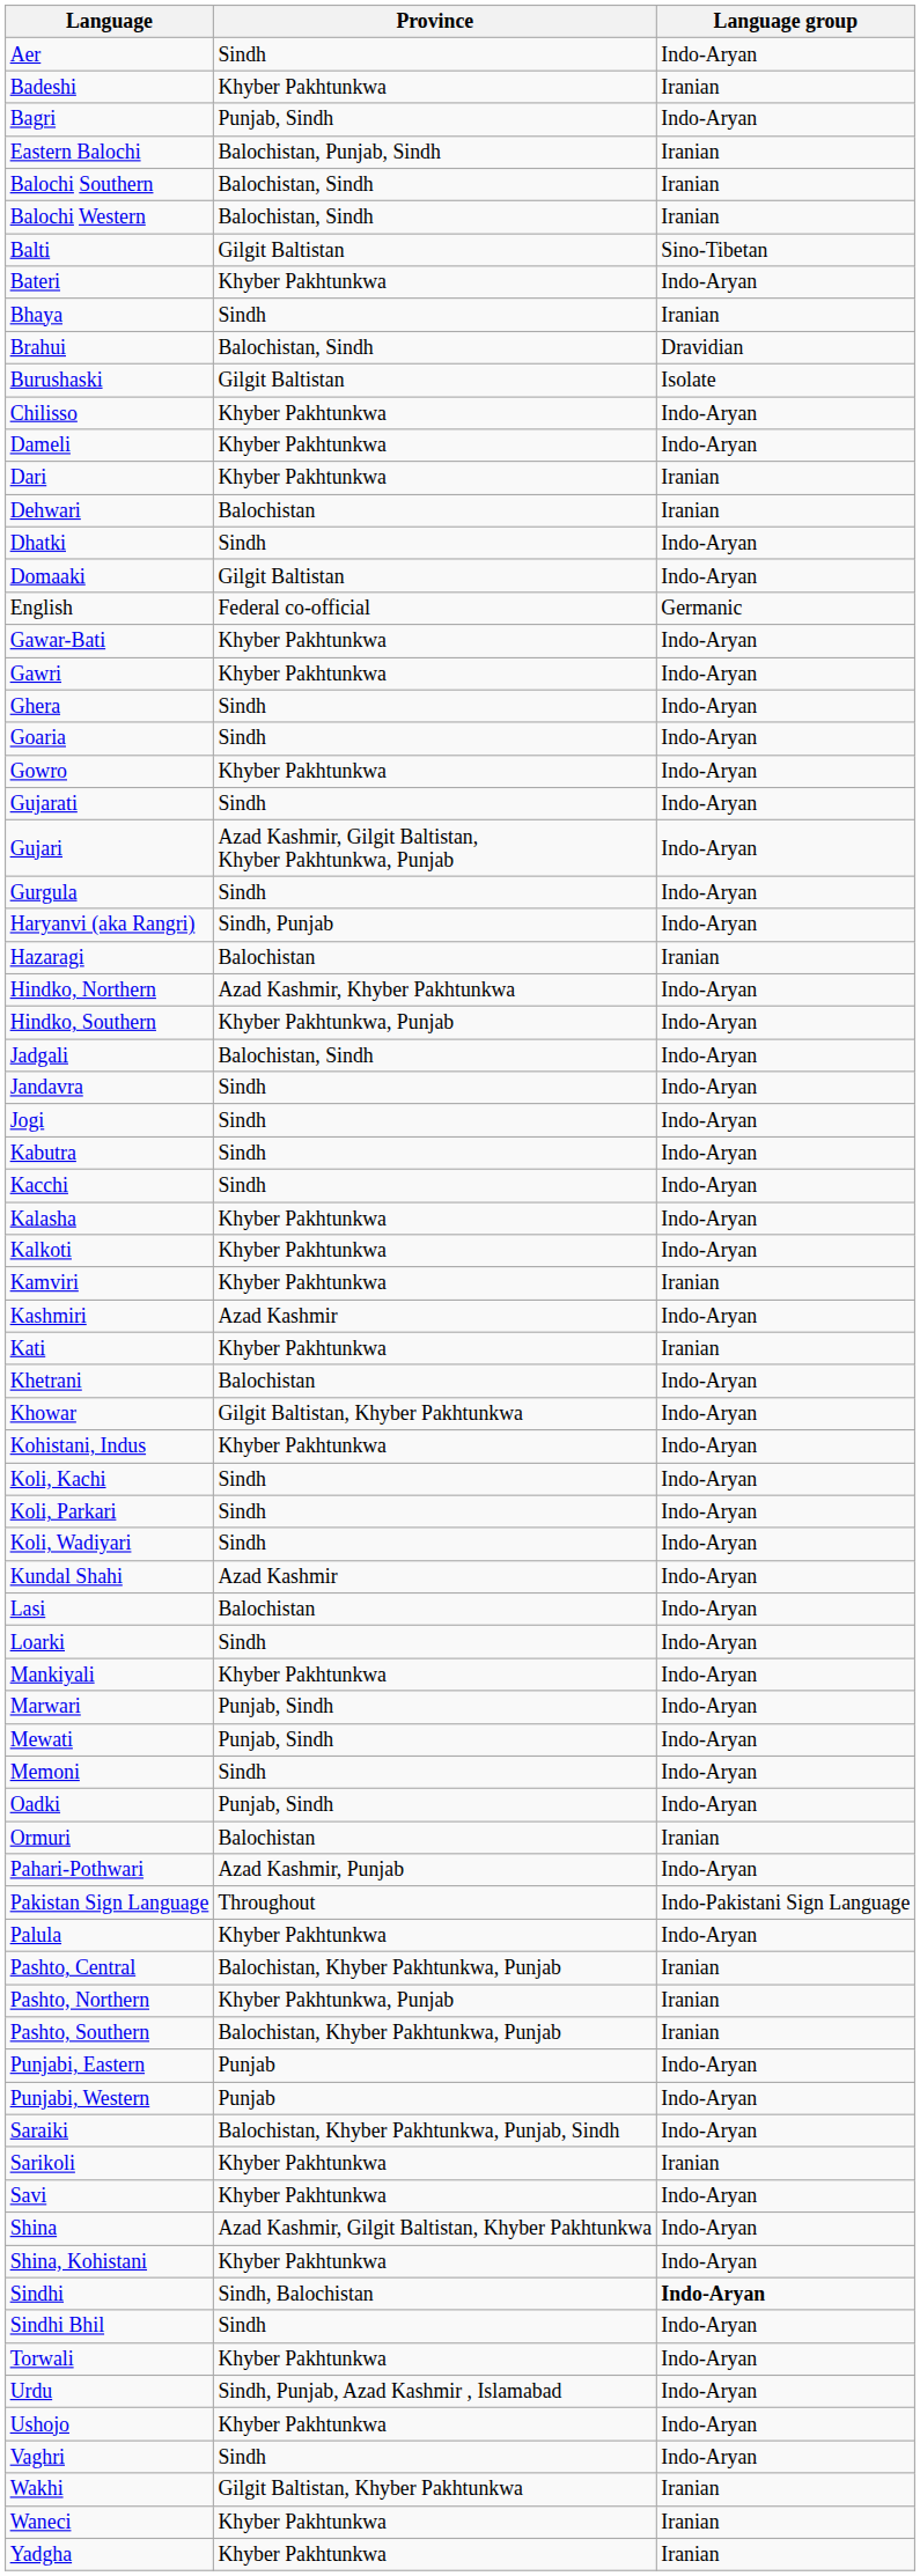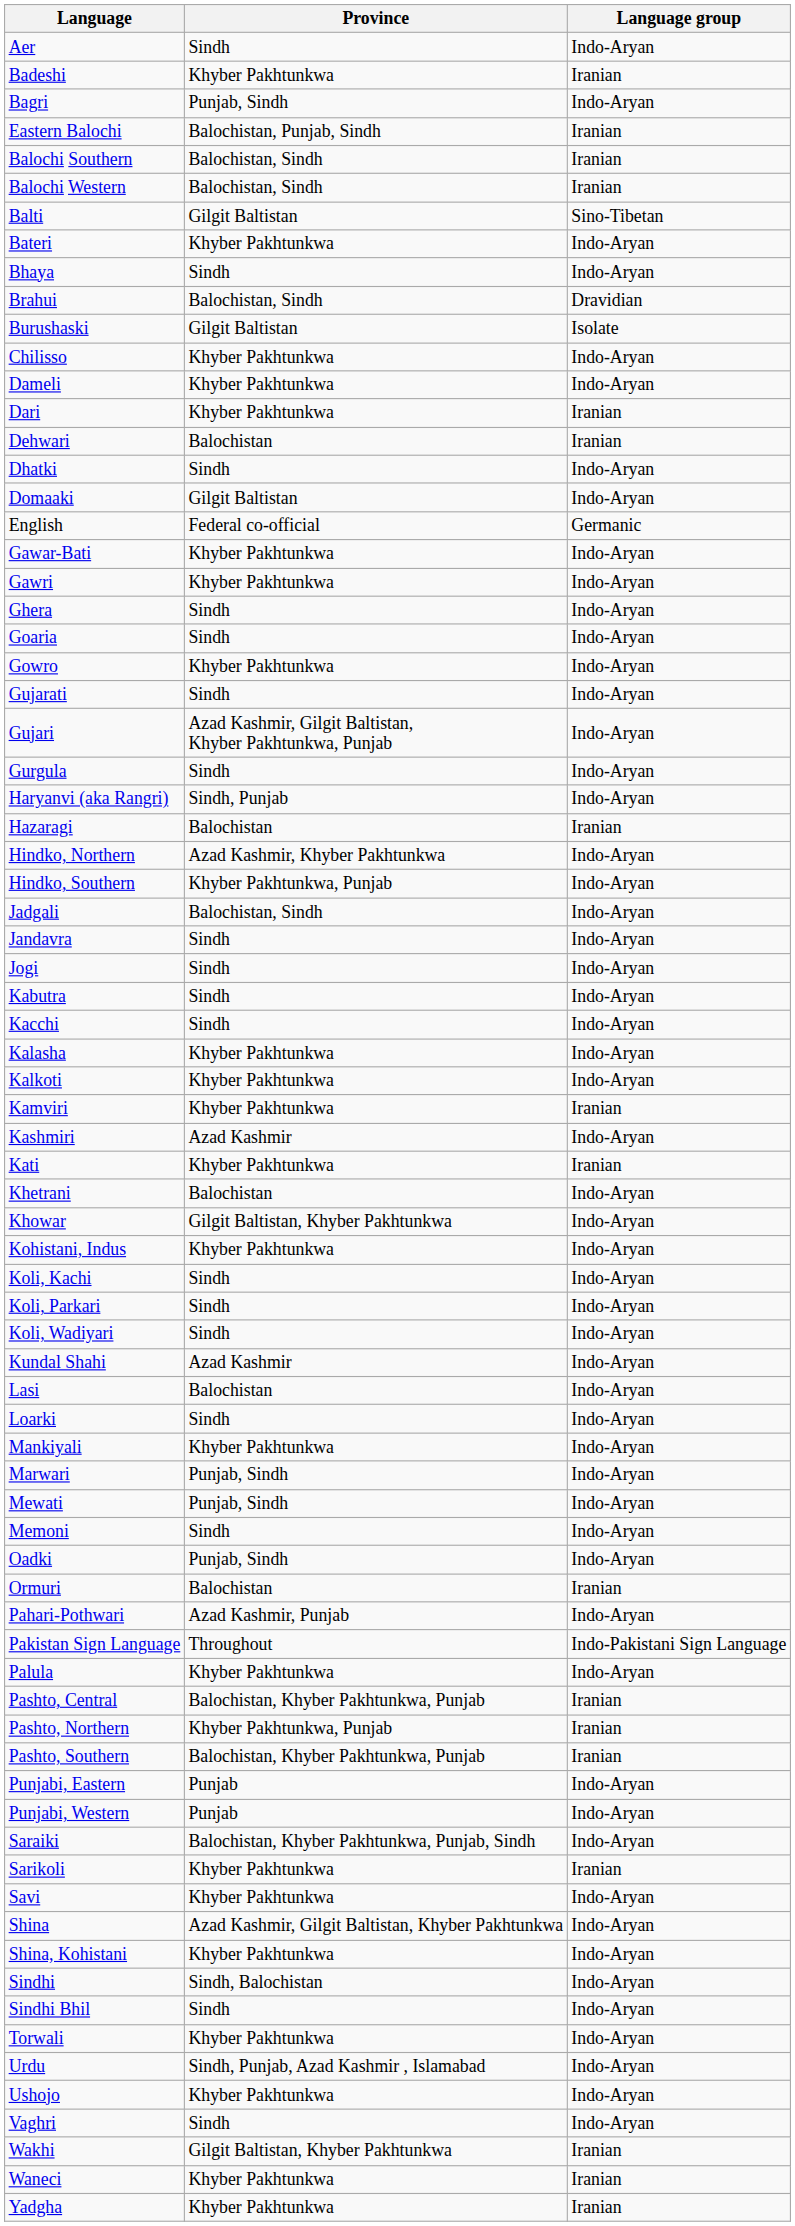Bhaya | Language group: Iranian -> Indo-Aryan
Sindhi | Language group: bold -> normal
